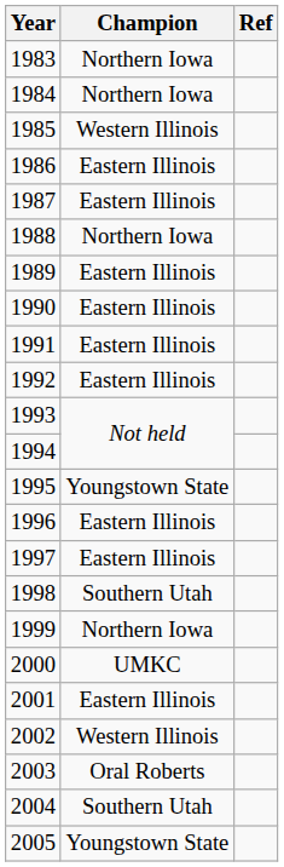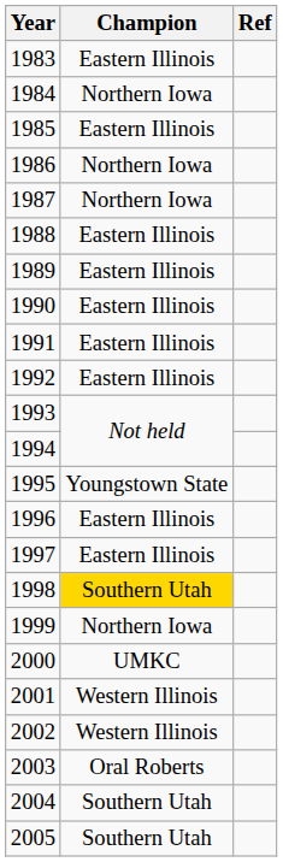1983 | Champion: Northern Iowa -> Eastern Illinois
1985 | Champion: Western Illinois -> Eastern Illinois
1986 | Champion: Eastern Illinois -> Northern Iowa
1987 | Champion: Eastern Illinois -> Northern Iowa
1988 | Champion: Northern Iowa -> Eastern Illinois
1998 | Champion: no background -> gold background
2001 | Champion: Eastern Illinois -> Western Illinois
2005 | Champion: Youngstown State -> Southern Utah
